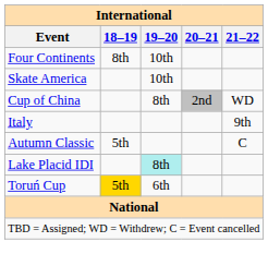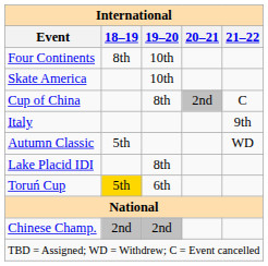Cup of China | 21–22: WD -> C
Autumn Classic | 21–22: C -> WD
Lake Placid IDI | 19–20: paleturquoise background -> no background
+ row: Chinese Champ. | 2nd | 2nd
